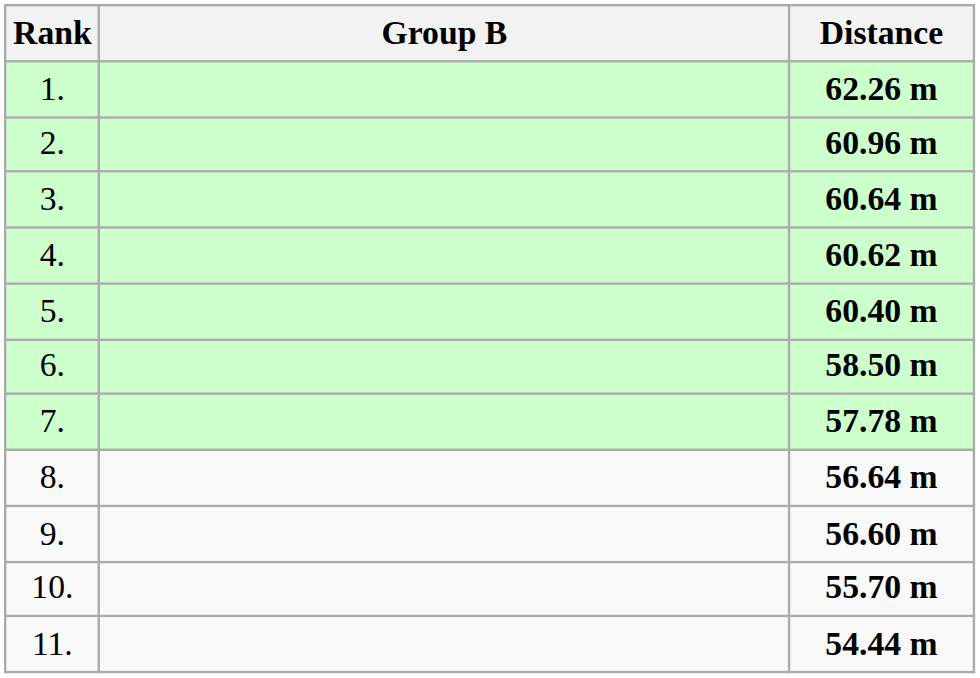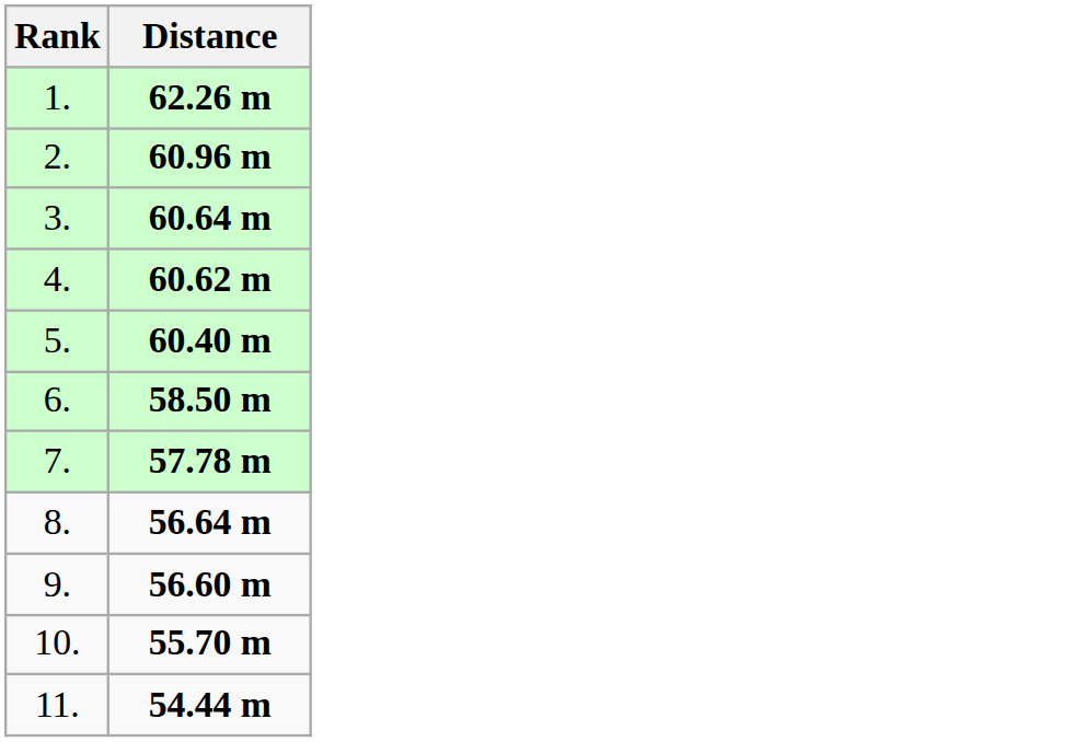- column: Group B
